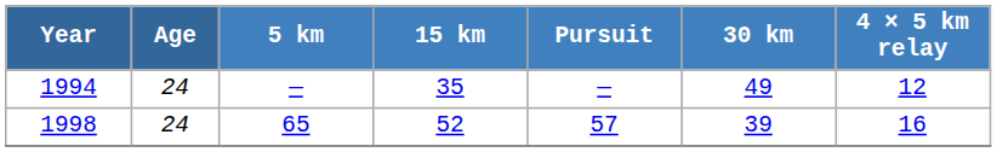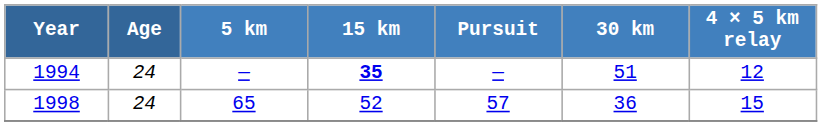1994 | 15 km: normal -> bold
1994 | 30 km: 49 -> 51
1998 | 30 km: 39 -> 36
1998 | 4 × 5 km relay: 16 -> 15
